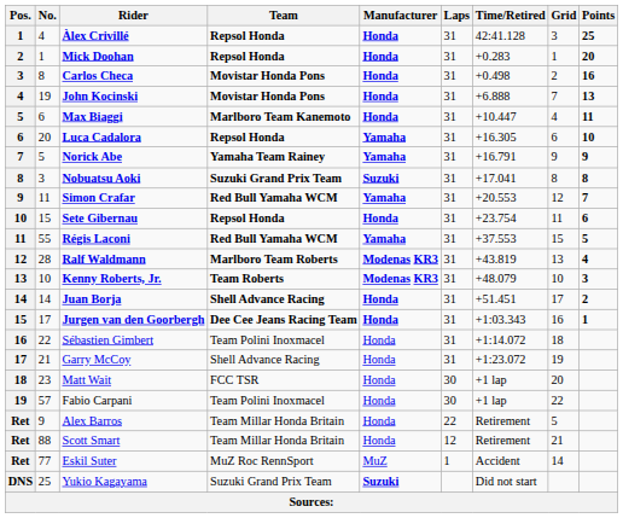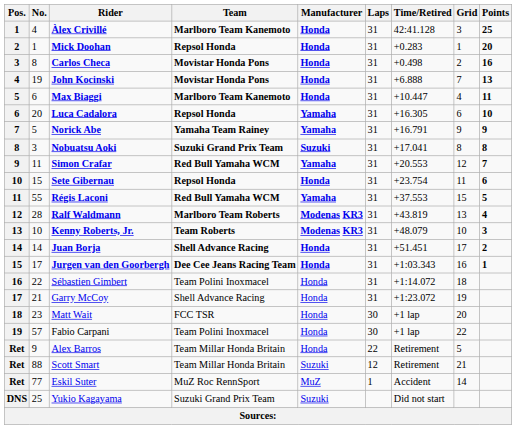Àlex Crivillé | Team: Repsol Honda -> Marlboro Team Kanemoto
Scott Smart | Manufacturer: Honda -> Suzuki
Yukio Kagayama | Manufacturer: bold -> normal
